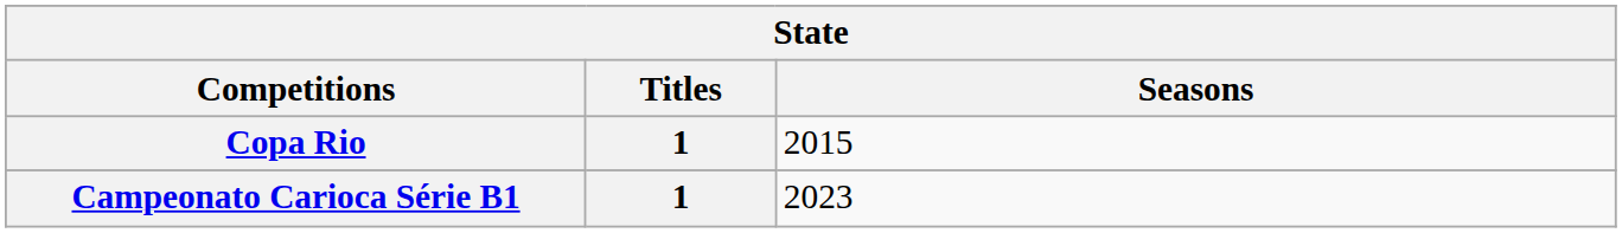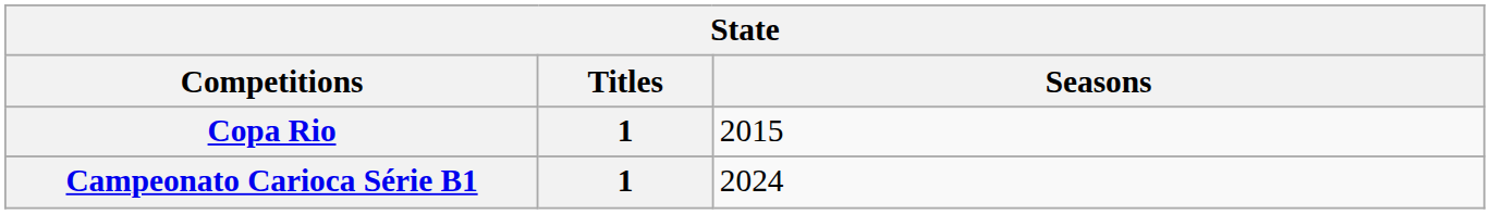Campeonato Carioca Série B1 | Seasons: 2023 -> 2024
